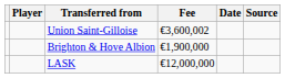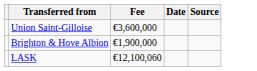- column: Player
Union Saint-Gilloise | Fee: €3,600,002 -> €3,600,000
LASK | Fee: €12,000,000 -> €12,100,060
